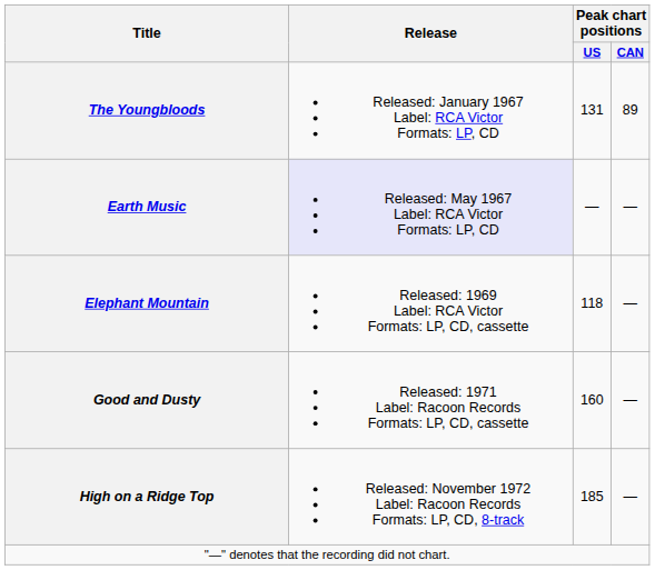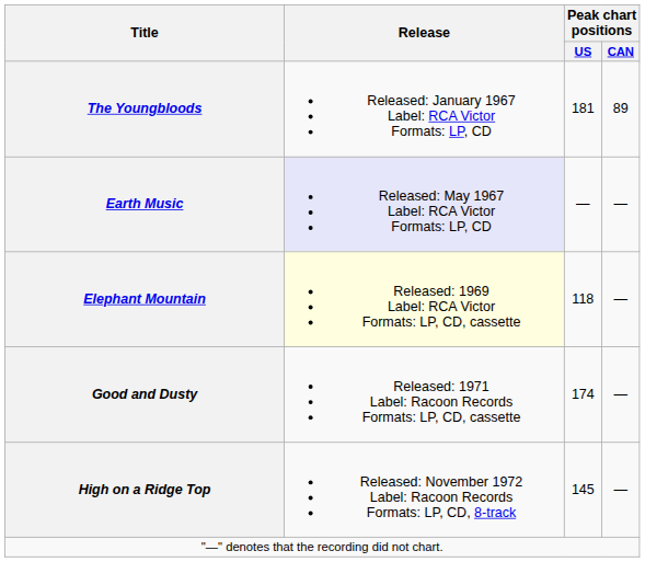The Youngbloods | Peak chart positions / US: 131 -> 181
Elephant Mountain | Release: no background -> lightyellow background
Good and Dusty | Peak chart positions / US: 160 -> 174
High on a Ridge Top | Peak chart positions / US: 185 -> 145
